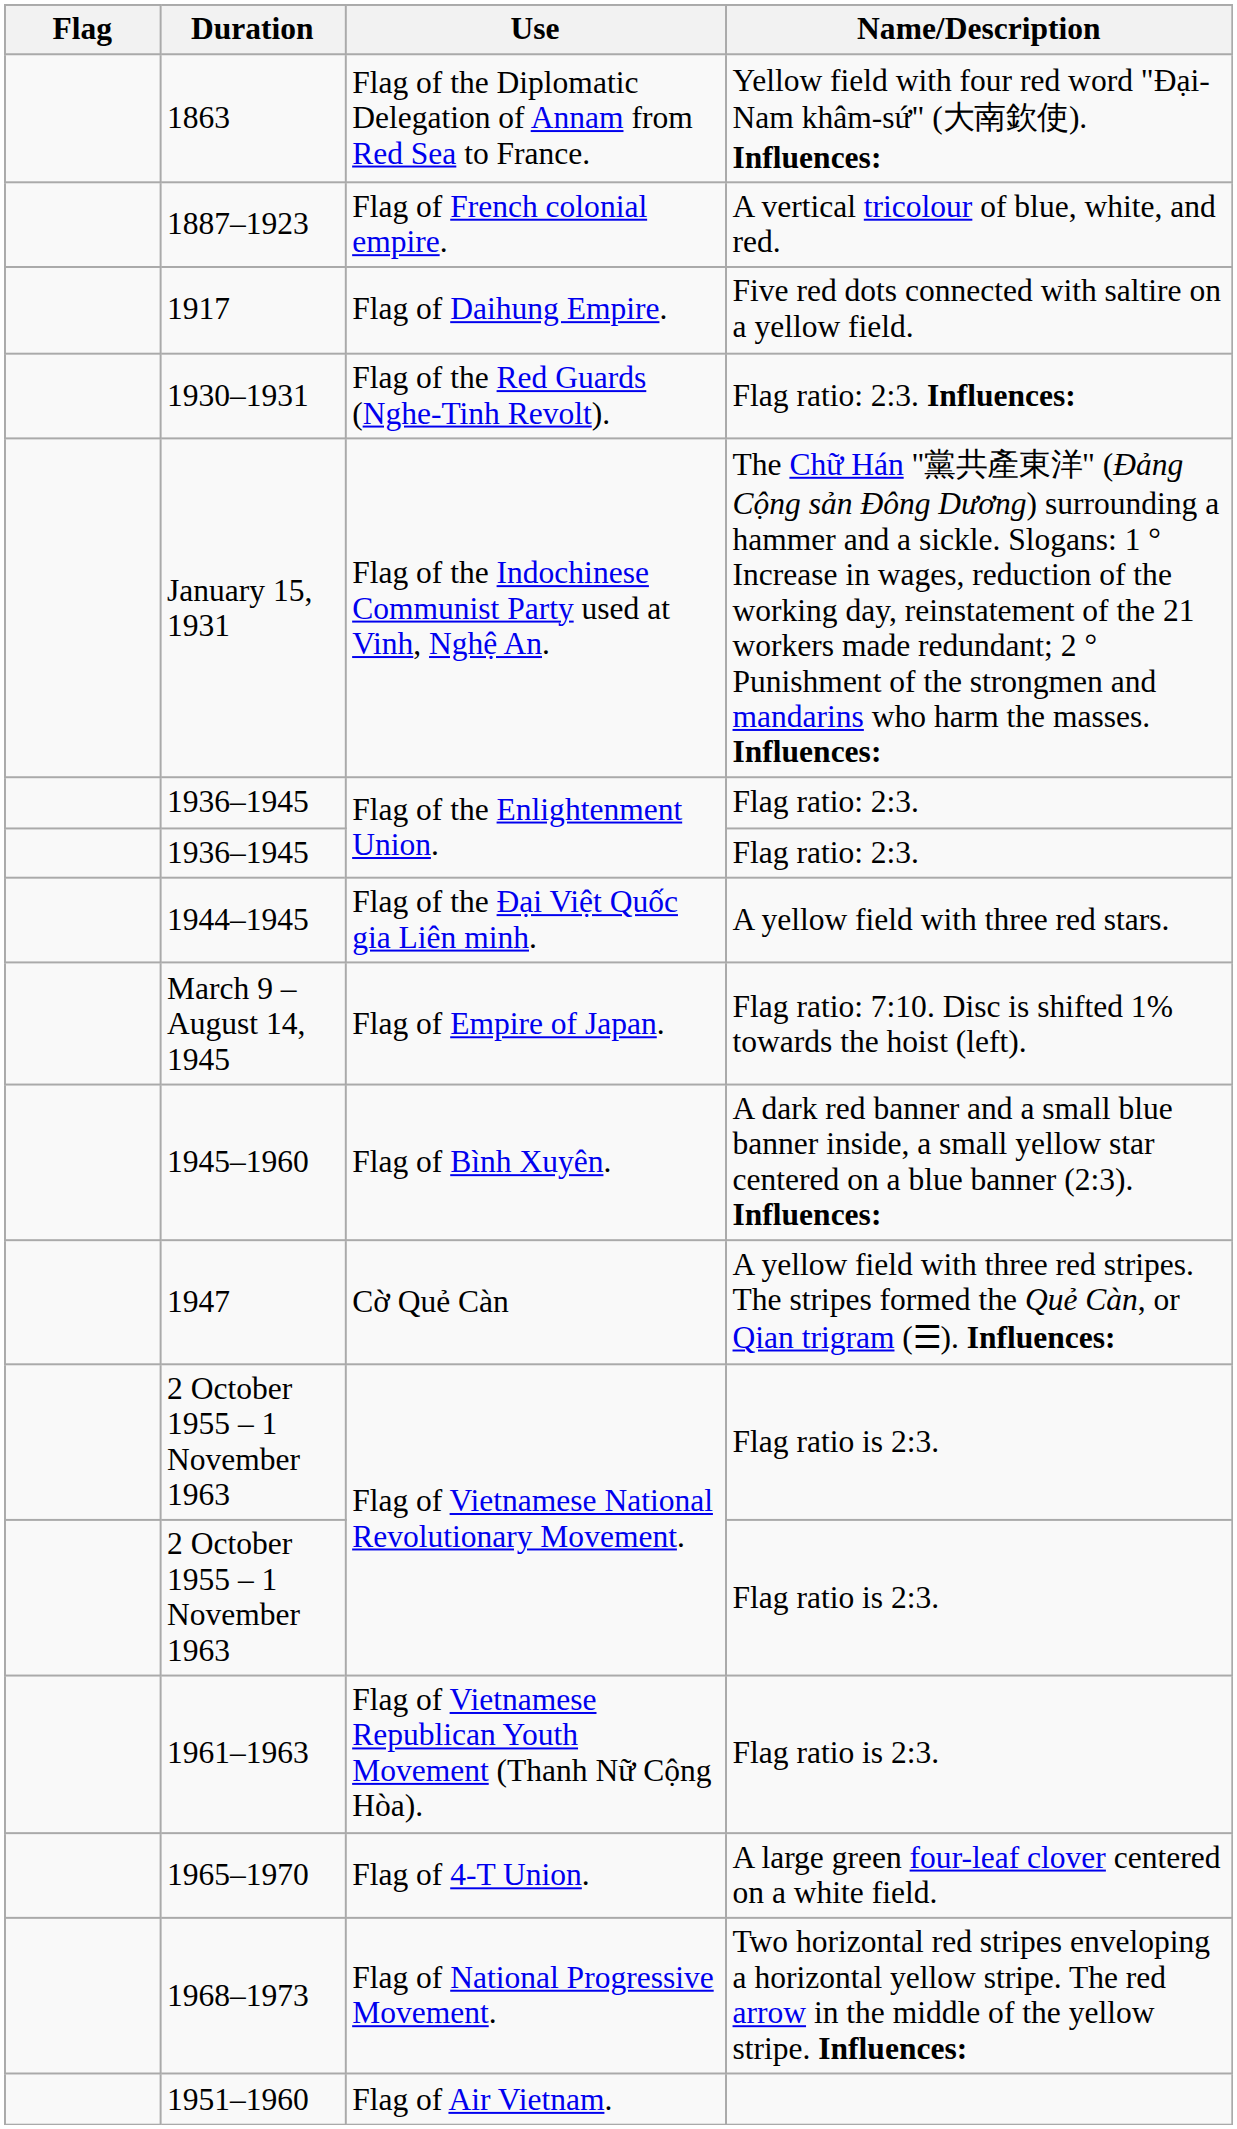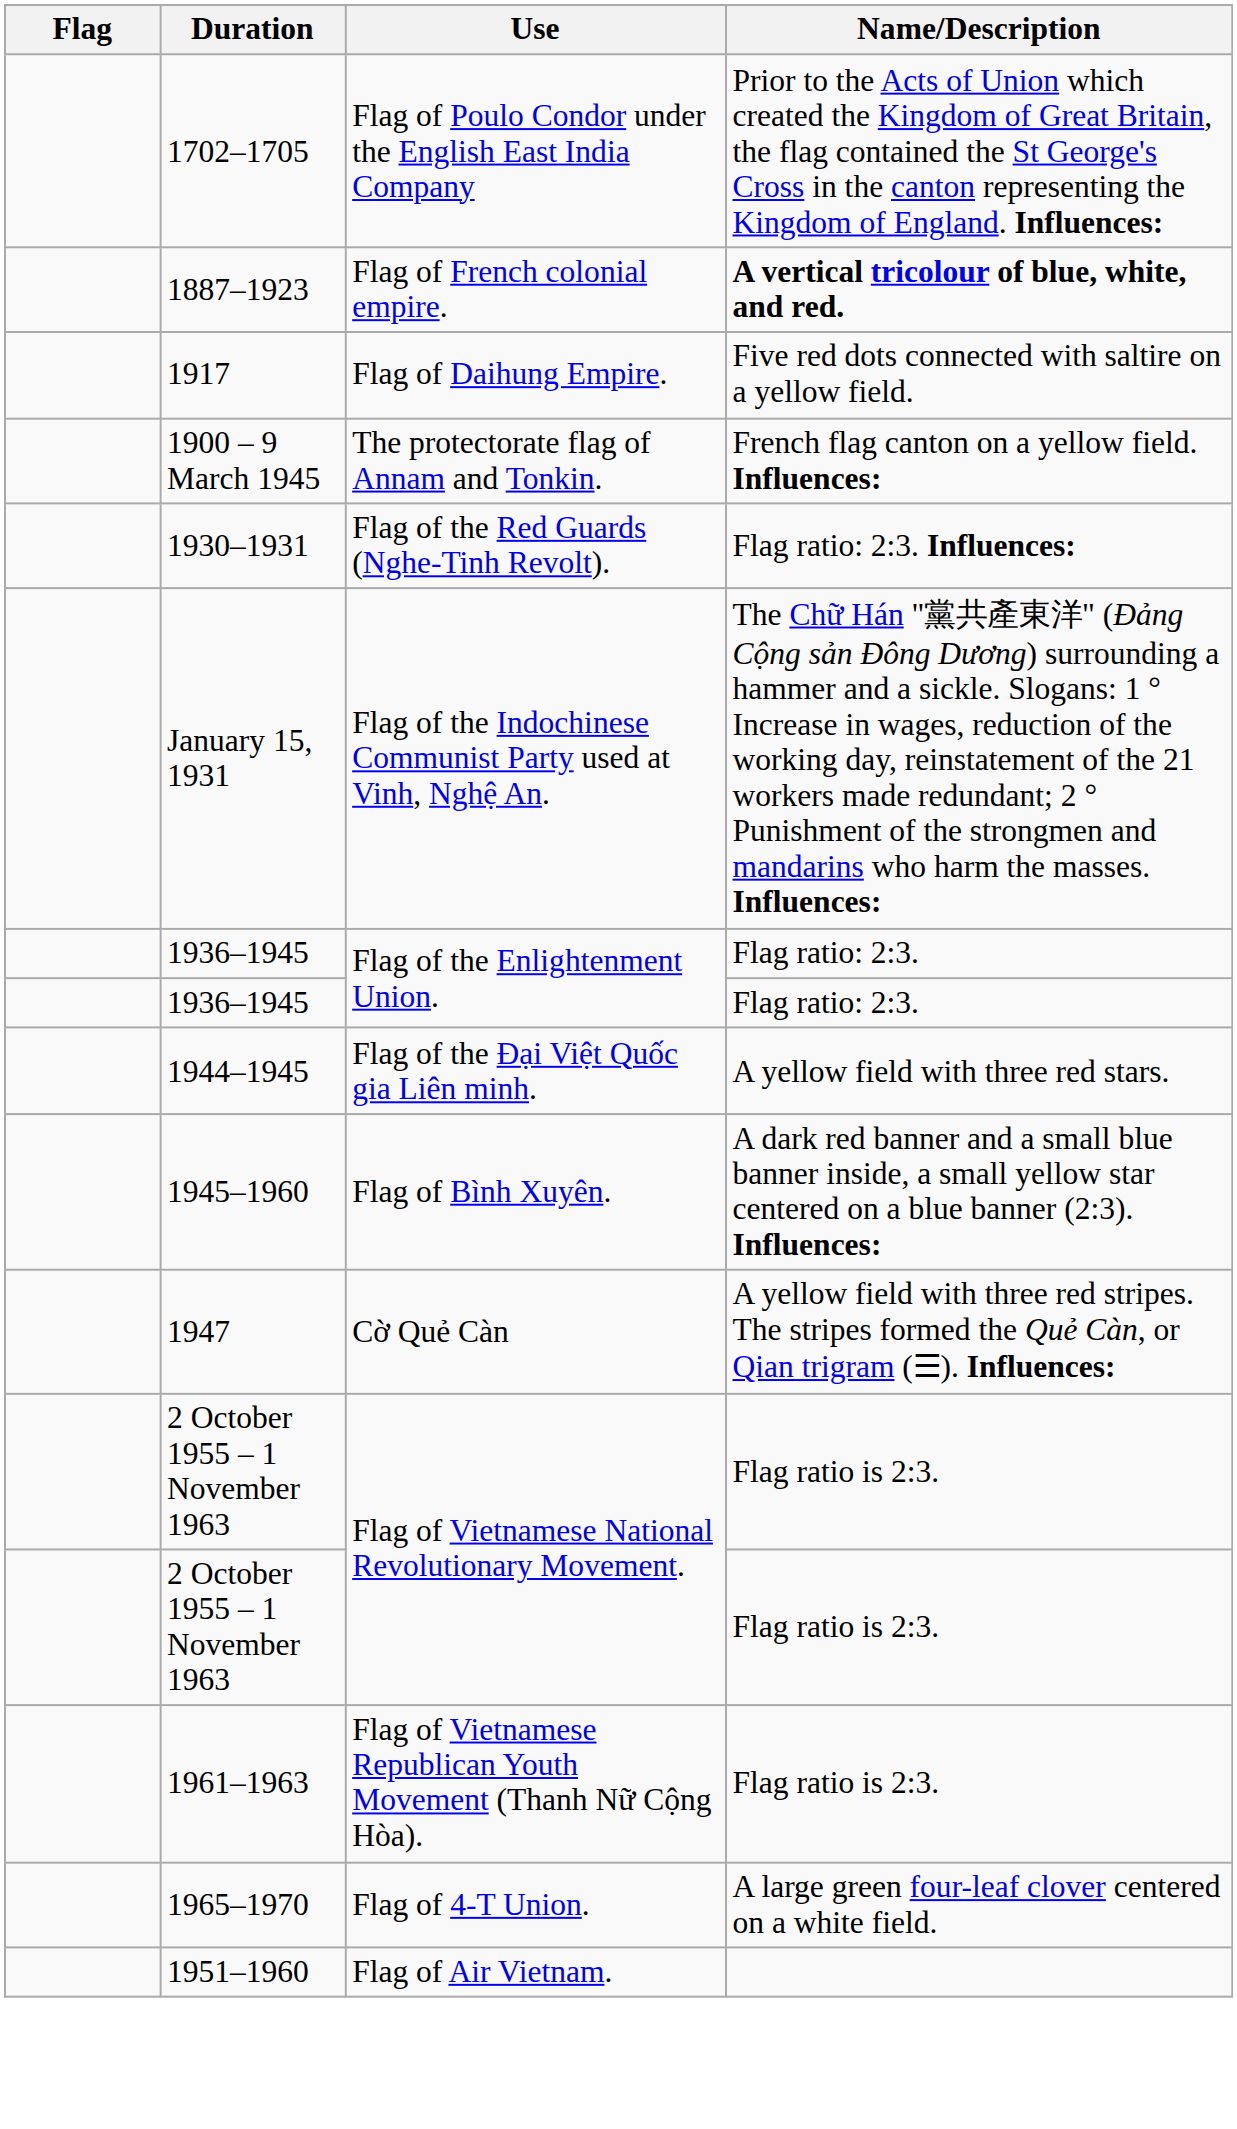+ row: 1702–1705 | Flag of Poulo Condor under the English East India Company | Prior to the Acts of Union which created the Kingdom of Great Britain, the flag contained the St George's Cross in the canton representing the Kingdom of England. Influences:
- row: 1863 | Flag of the Diplomatic Delegation of Annam from Red Sea to France. | Yellow field with four red word "Đại-Nam khâm-sứ" (大南欽使). Influences:
1887–1923 | Name/Description: normal -> bold
+ row: 1900 – 9 March 1945 | The protectorate flag of Annam and Tonkin. | French flag canton on a yellow field. Influences:
- row: March 9 – August 14, 1945 | Flag of Empire of Japan. | Flag ratio: 7:10. Disc is shifted 1% towards the hoist (left).
- row: 1968–1973 | Flag of National Progressive Movement. | Two horizontal red stripes enveloping a horizontal yellow stripe. The red arrow in the middle of the yellow stripe. Influences:
